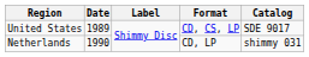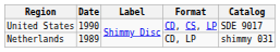United States | Date: 1989 -> 1990
Netherlands | Date: 1990 -> 1989
